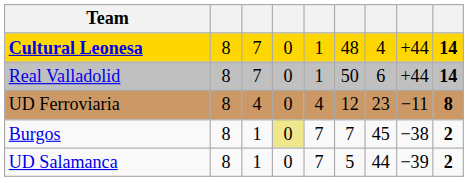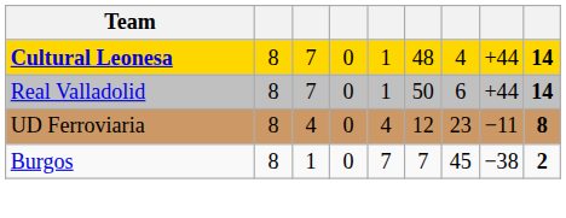Burgos | column 4: khaki background -> no background
- row: UD Salamanca | 8 | 1 | 0 | 7 | 5 | 44 | −39 | 2
